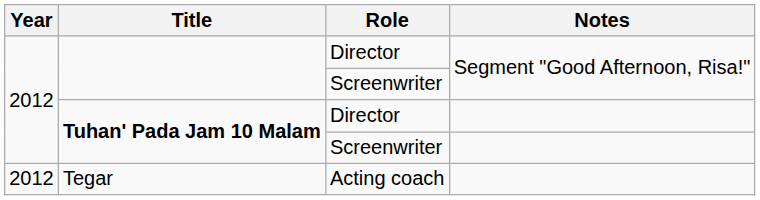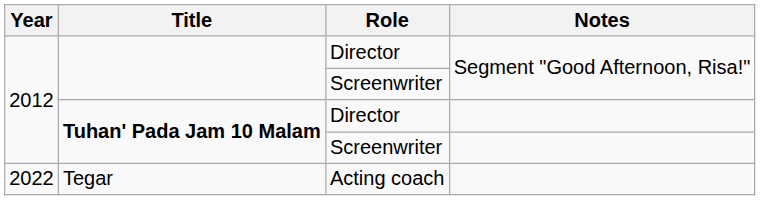Tegar | Year: 2012 -> 2022
